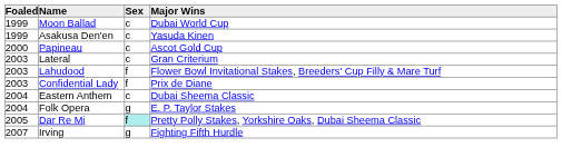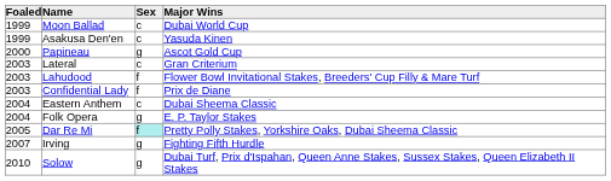Papineau | Sex: c -> g
+ row: 2010 | Solow | g | Dubai Turf, Prix d'Ispahan, Queen Anne Stakes, Sussex Stakes, Queen Elizabeth II Stakes
